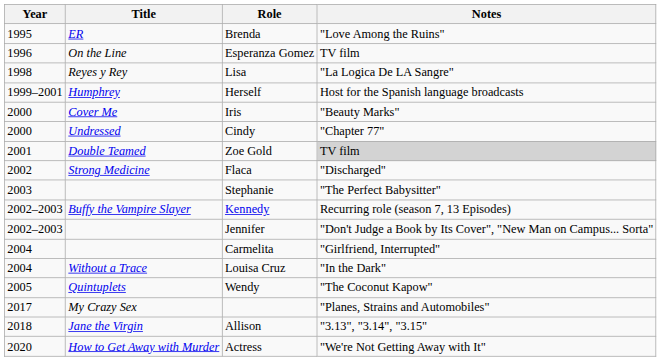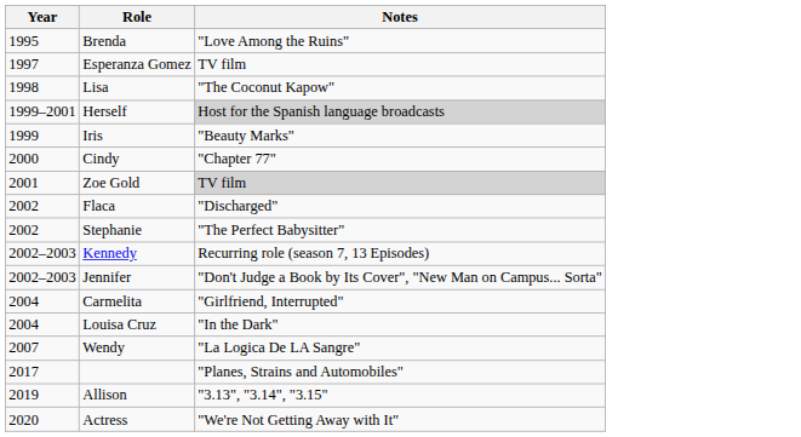- column: Title | ER | On the Line | Reyes y Rey | Humphrey | Cover Me | Undressed | Double Teamed | Strong Medicine | Buffy the Vampire Slayer | Without a Trace | Quintuplets | My Crazy Sex | Jane the Virgin | How to Get Away with Murder
Esperanza Gomez | Year: 1996 -> 1997
Lisa | Notes: "La Logica De LA Sangre" -> "The Coconut Kapow"
Herself | Notes: no background -> lightgrey background
Iris | Year: 2000 -> 1999
Stephanie | Year: 2003 -> 2002
Wendy | Year: 2005 -> 2007
Wendy | Notes: "The Coconut Kapow" -> "La Logica De LA Sangre"
Allison | Year: 2018 -> 2019
